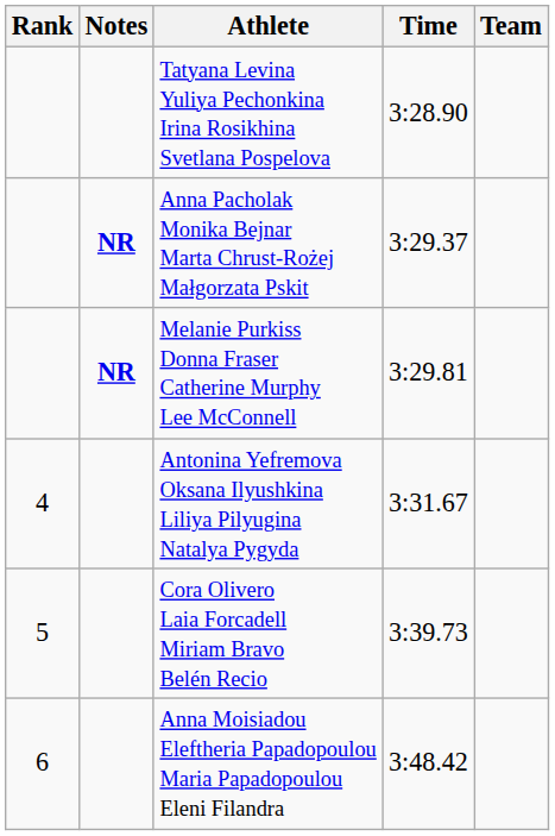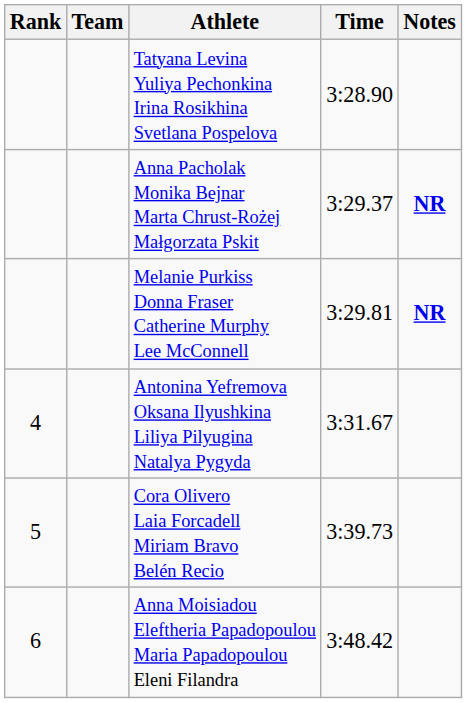columns swapped: Team <-> Notes
